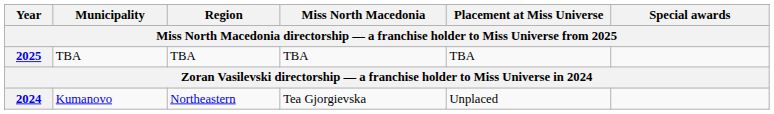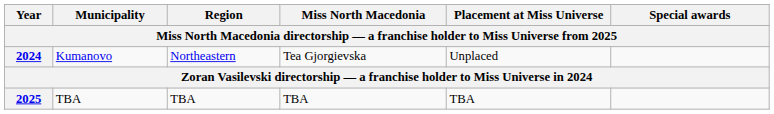rows swapped: 2025 <-> 2024
